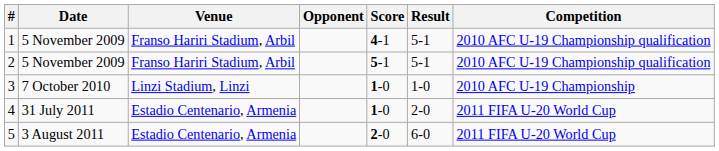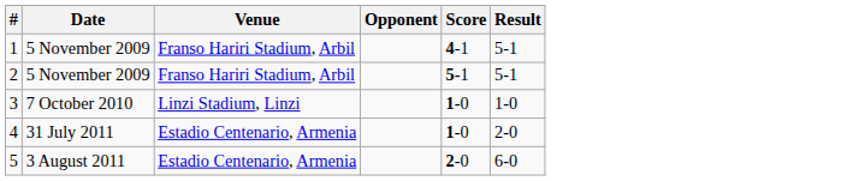- column: Competition | 2010 AFC U-19 Championship qualification | 2010 AFC U-19 Championship qualification | 2010 AFC U-19 Championship | 2011 FIFA U-20 World Cup | 2011 FIFA U-20 World Cup
